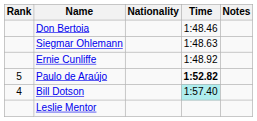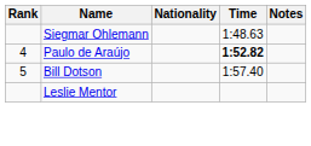- row: Don Bertoia | 1:48.46
- row: Ernie Cunliffe | 1:48.92
Paulo de Araújo | Rank: 5 -> 4
Bill Dotson | Rank: 4 -> 5
Bill Dotson | Time: paleturquoise background -> no background
